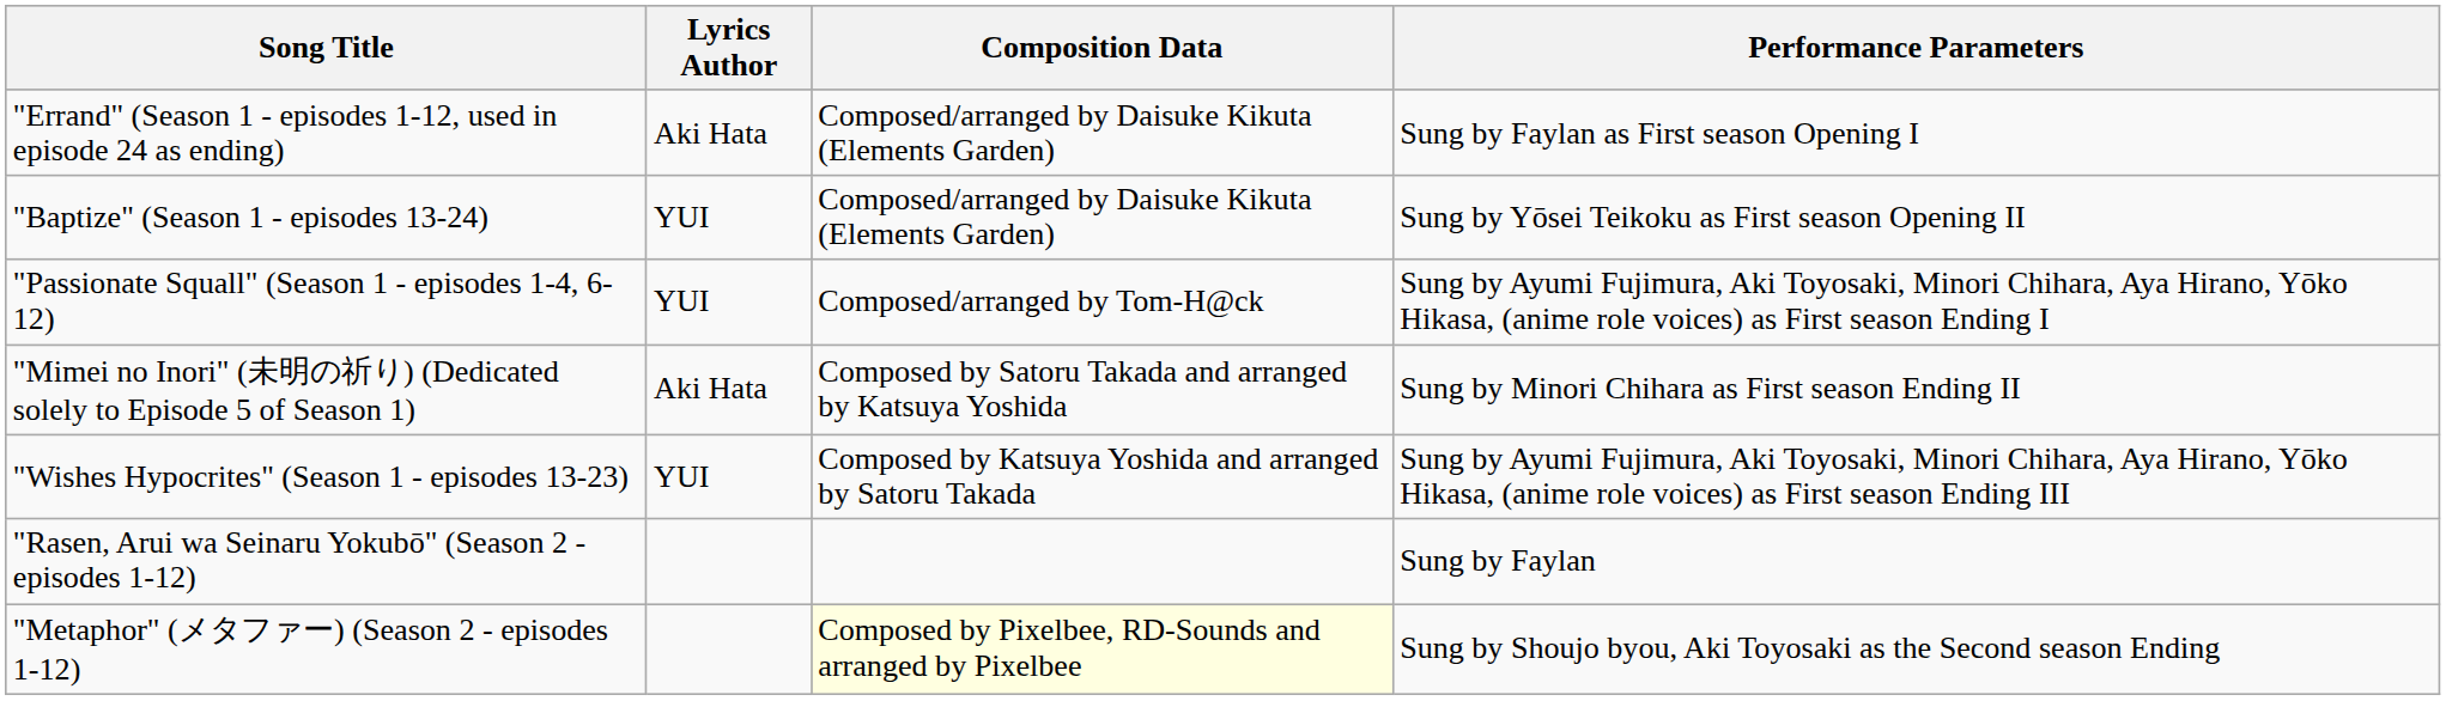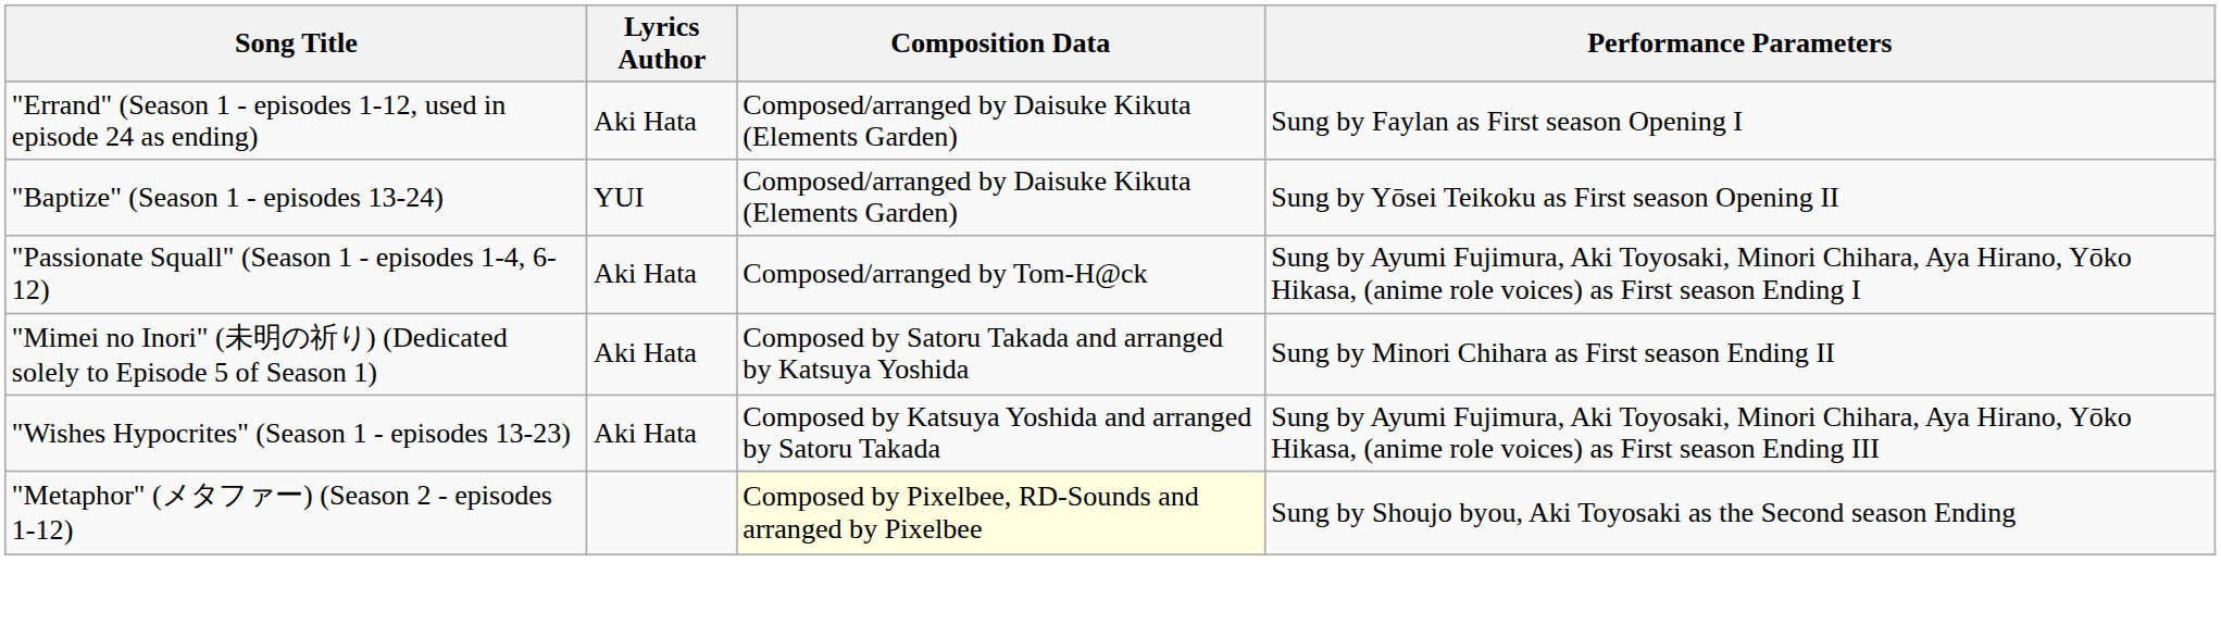"Passionate Squall" (Season 1 - episodes 1-4, 6-12) | Lyrics Author: YUI -> Aki Hata
"Wishes Hypocrites" (Season 1 - episodes 13-23) | Lyrics Author: YUI -> Aki Hata
- row: "Rasen, Arui wa Seinaru Yokubō" (Season 2 - episodes 1-12) | Sung by Faylan
